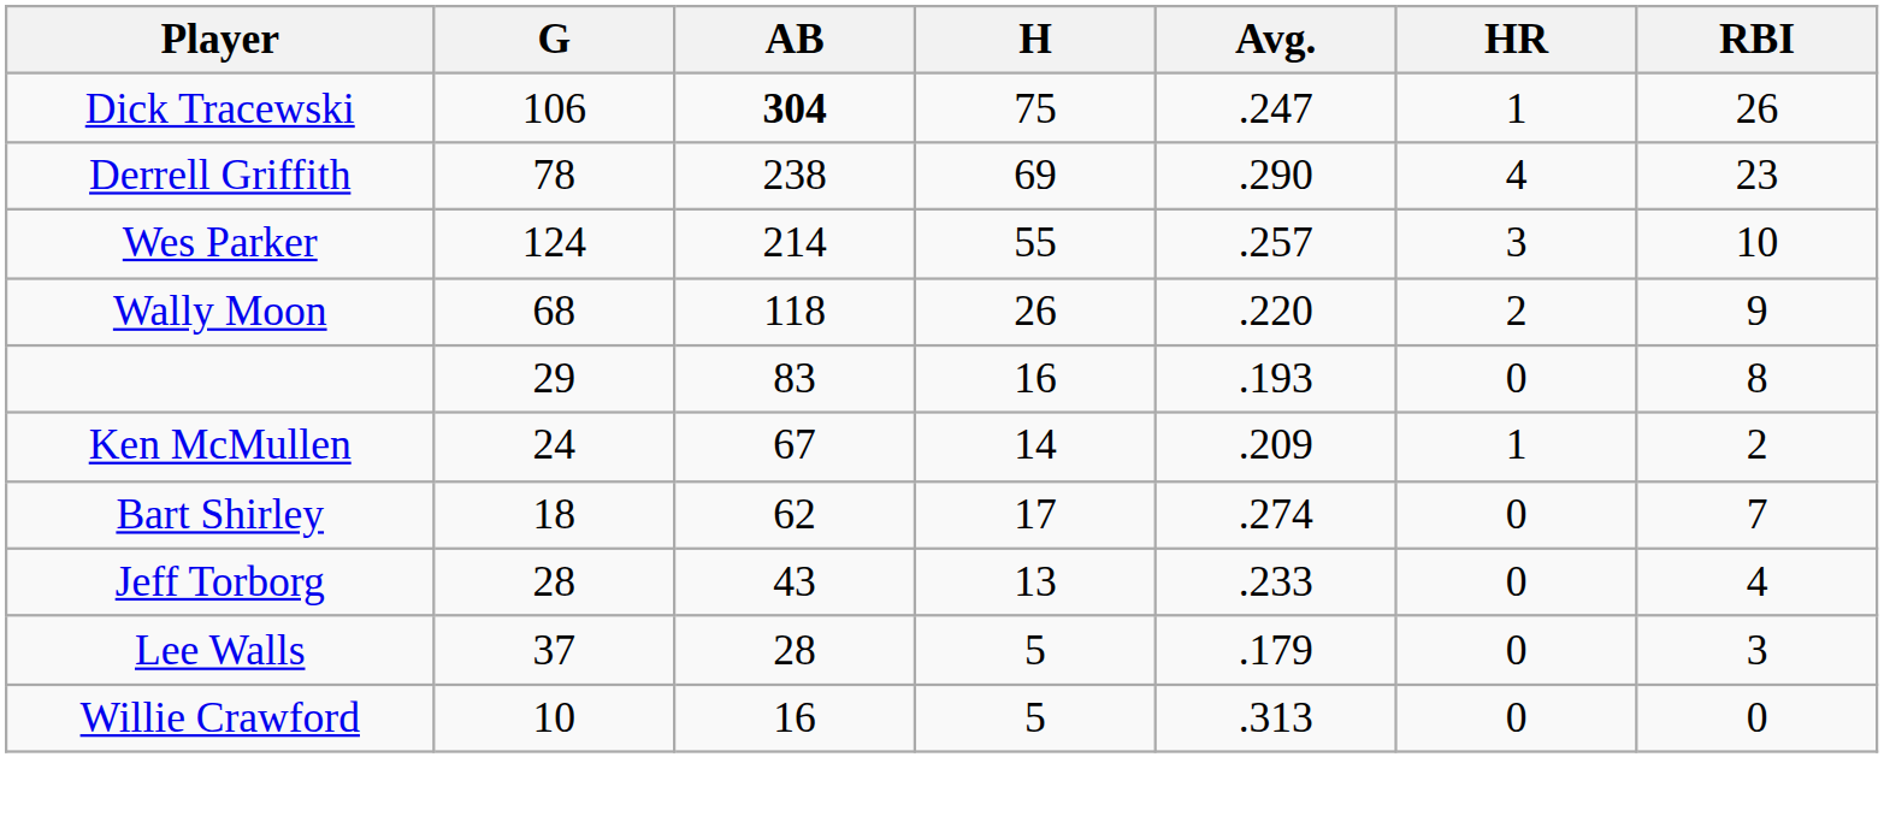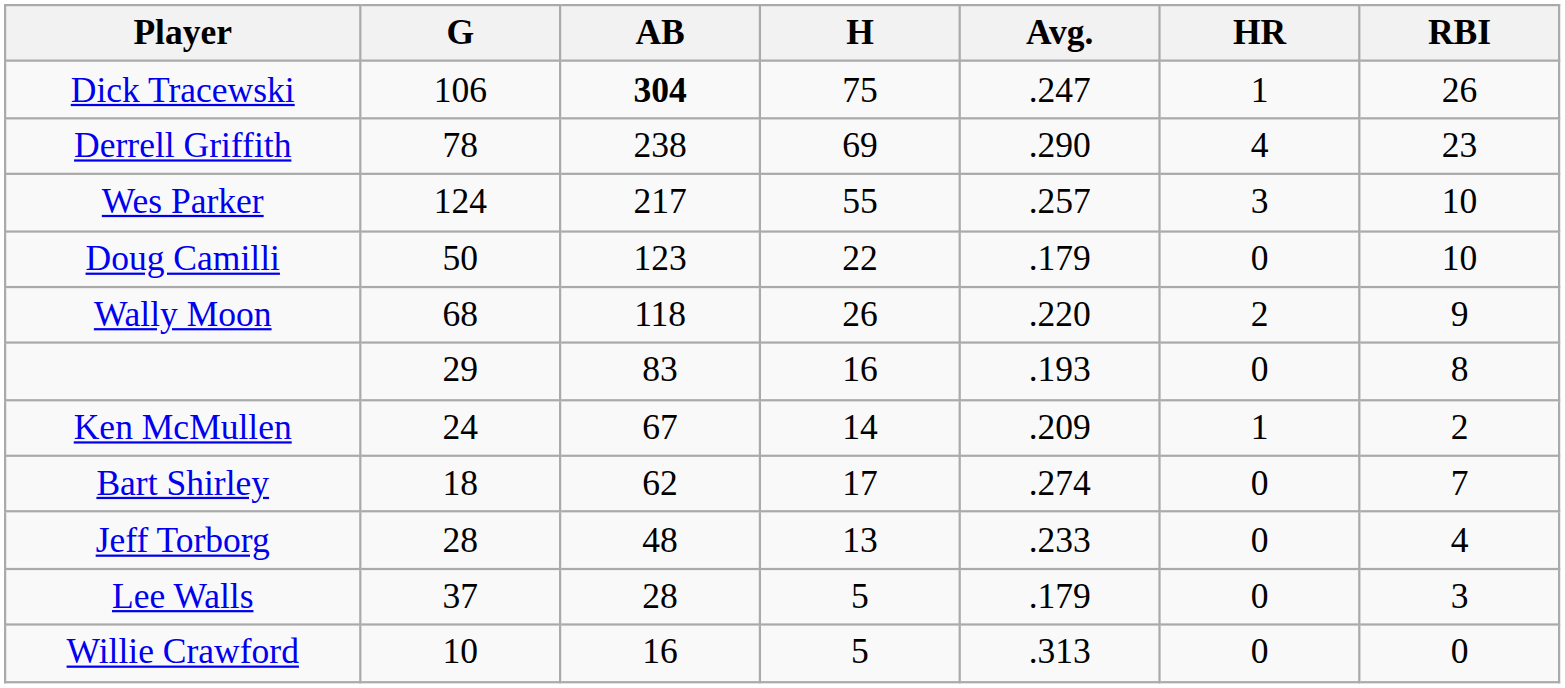Wes Parker | AB: 214 -> 217
+ row: Doug Camilli | 50 | 123 | 22 | .179 | 0 | 10
Jeff Torborg | AB: 43 -> 48
